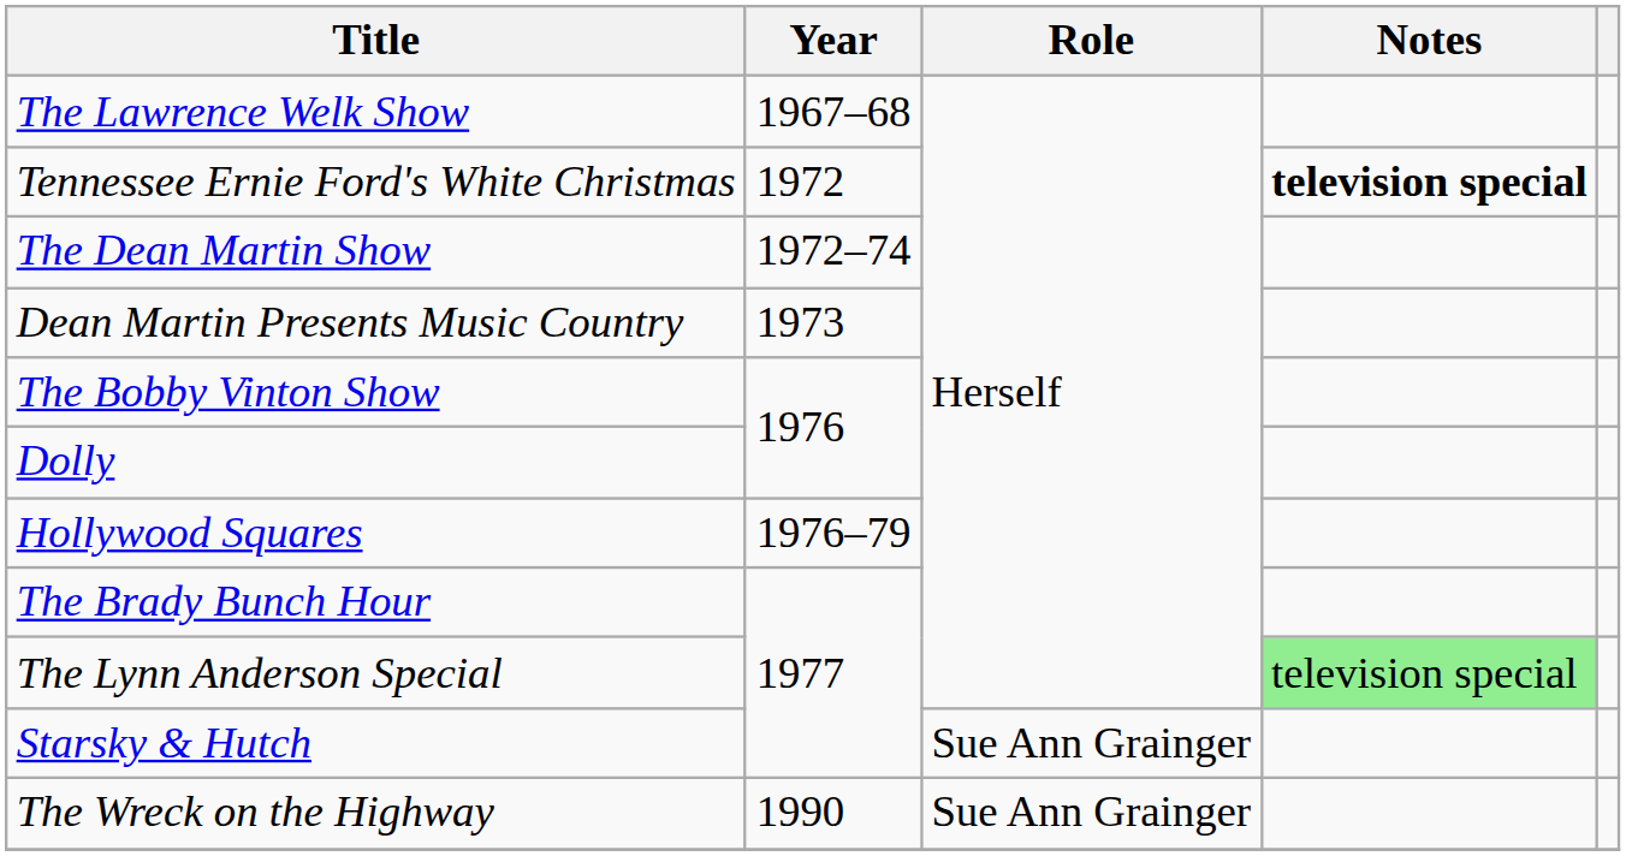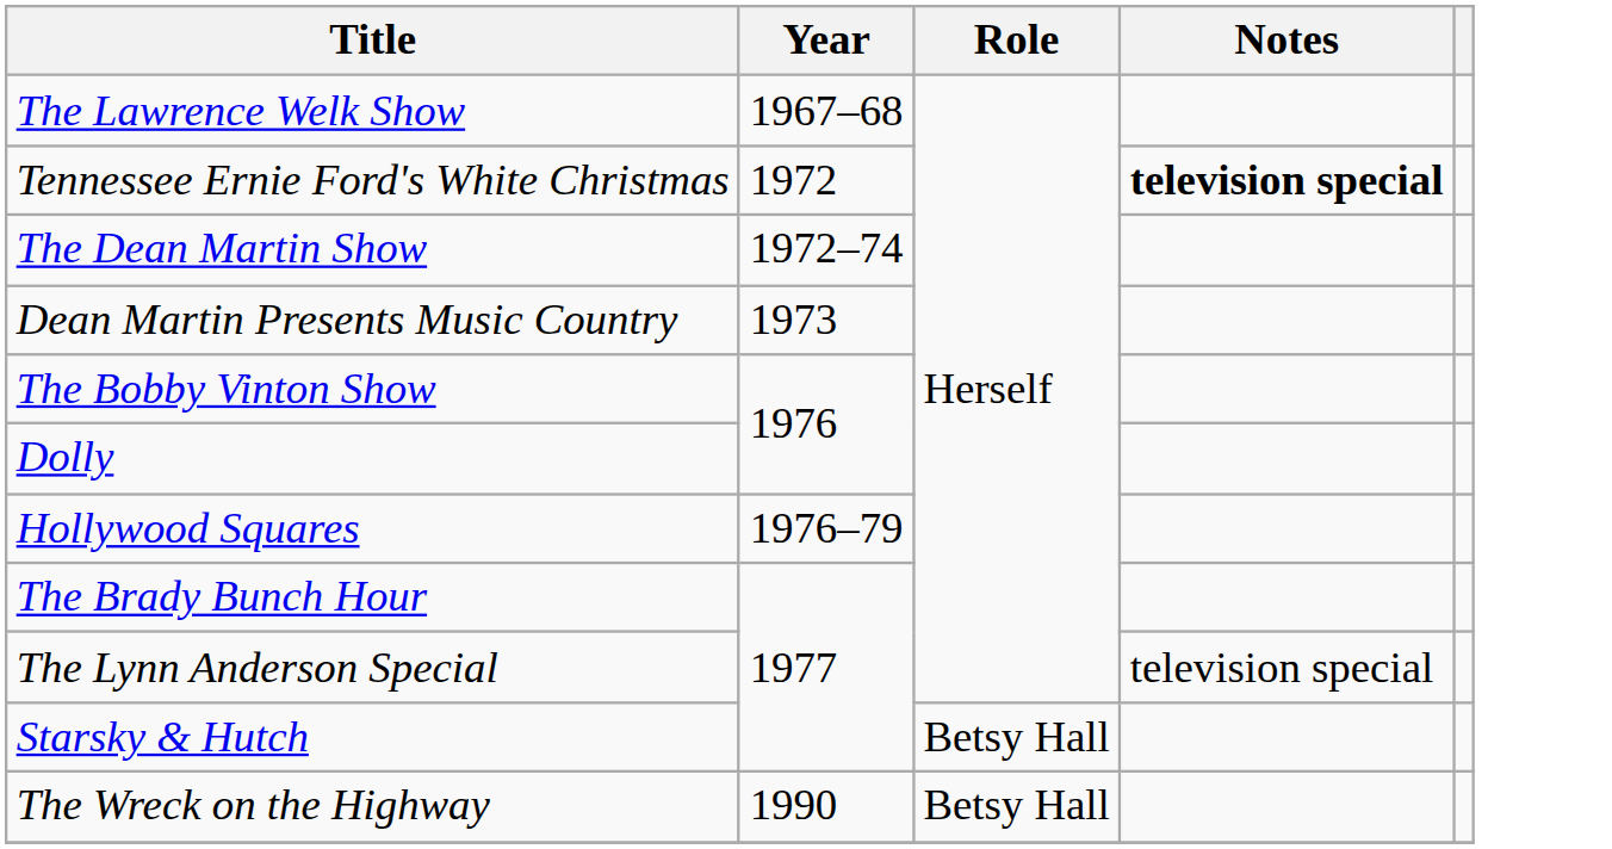The Lynn Anderson Special | Notes: lightgreen background -> no background
Starsky & Hutch | Role: Sue Ann Grainger -> Betsy Hall
The Wreck on the Highway | Role: Sue Ann Grainger -> Betsy Hall
